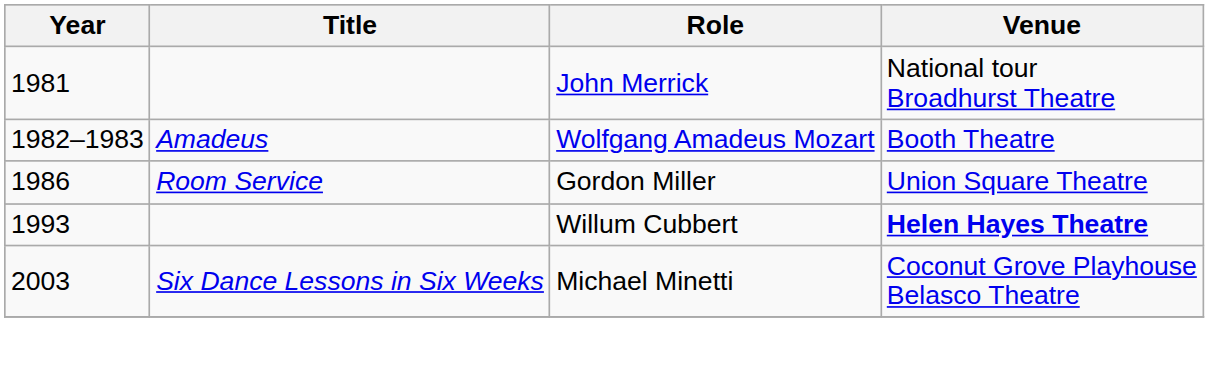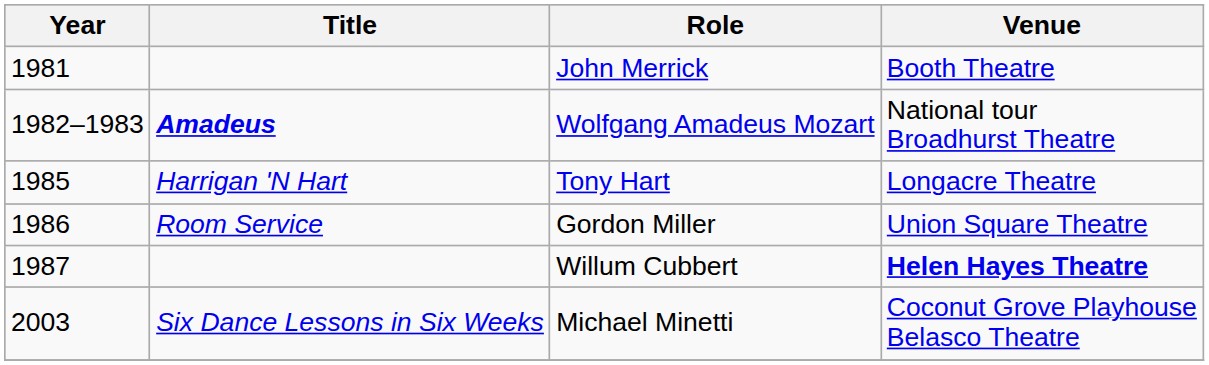John Merrick | Venue: National tour Broadhurst Theatre -> Booth Theatre
Wolfgang Amadeus Mozart | Title: normal -> bold
Wolfgang Amadeus Mozart | Venue: Booth Theatre -> National tour Broadhurst Theatre
+ row: 1985 | Harrigan 'N Hart | Tony Hart | Longacre Theatre
Willum Cubbert | Year: 1993 -> 1987
